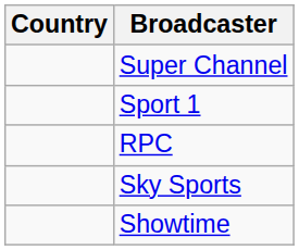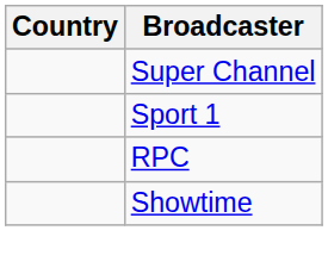- row: Sky Sports
